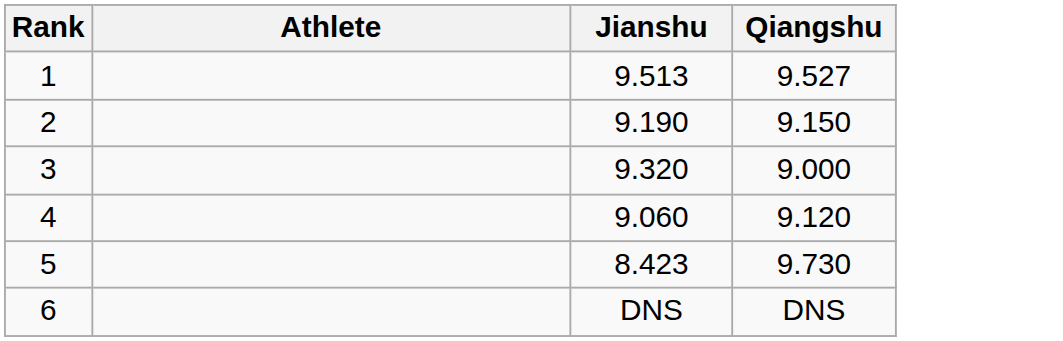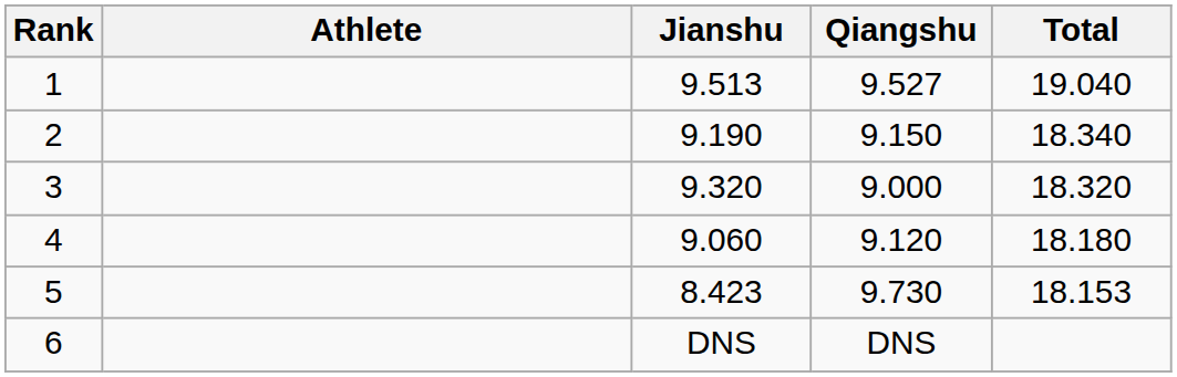+ column: Total | 19.040 | 18.340 | 18.320 | 18.180 | 18.153
